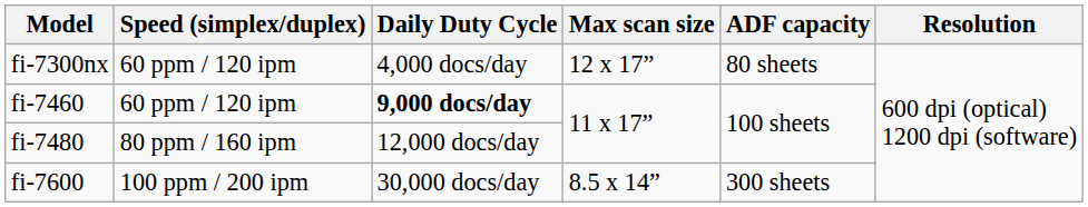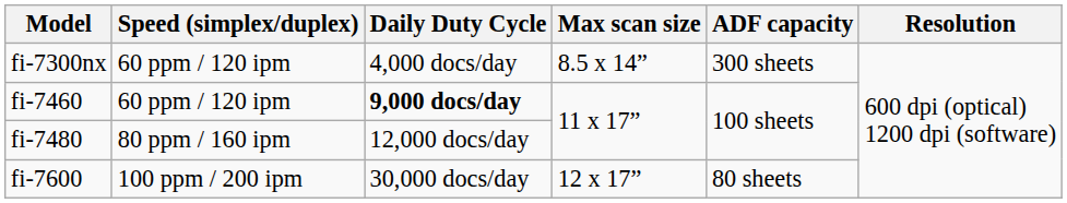fi-7300nx | Max scan size: 12 x 17” -> 8.5 x 14”
fi-7300nx | ADF capacity: 80 sheets -> 300 sheets
fi-7600 | Max scan size: 8.5 x 14” -> 12 x 17”
fi-7600 | ADF capacity: 300 sheets -> 80 sheets
